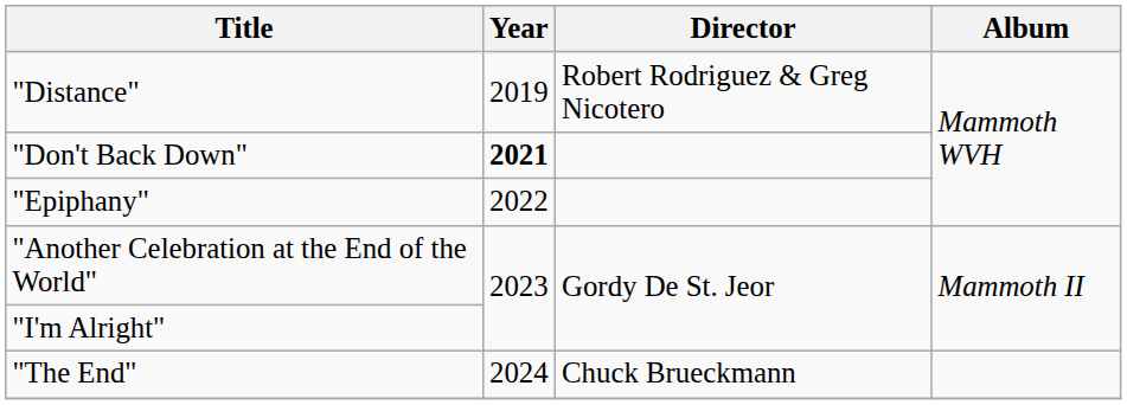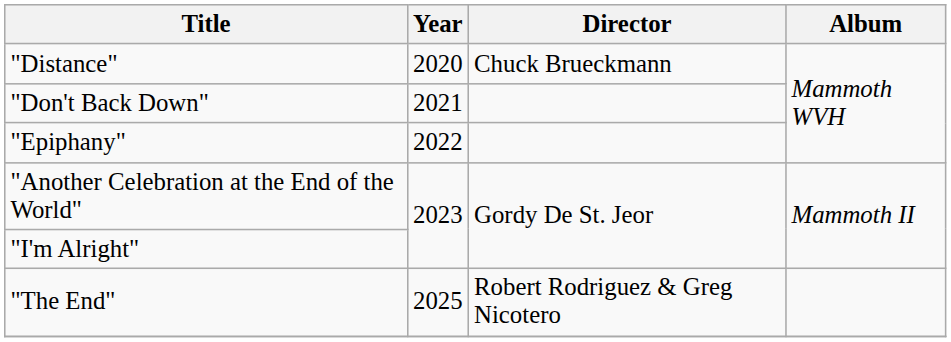"Distance" | Year: 2019 -> 2020
"Distance" | Director: Robert Rodriguez & Greg Nicotero -> Chuck Brueckmann
"Don't Back Down" | Year: bold -> normal
"The End" | Year: 2024 -> 2025
"The End" | Director: Chuck Brueckmann -> Robert Rodriguez & Greg Nicotero
